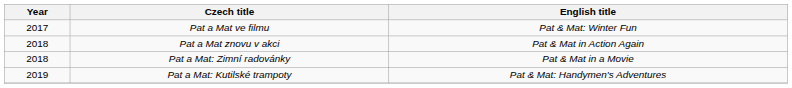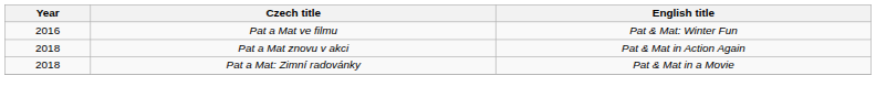Pat a Mat ve filmu | Year: 2017 -> 2016
- row: 2019 | Pat a Mat: Kutilské trampoty | Pat & Mat: Handymen's Adventures
